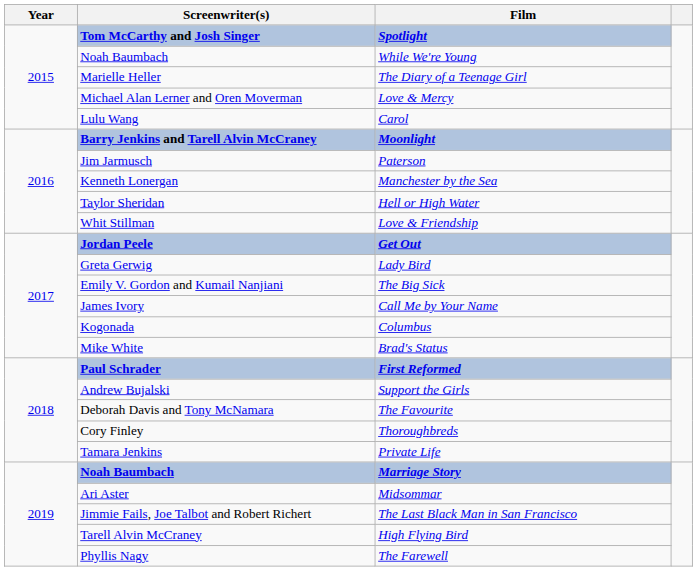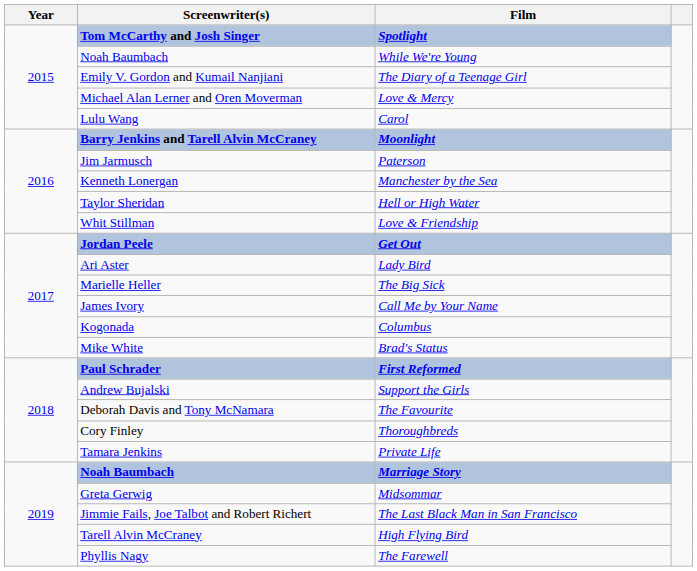The Diary of a Teenage Girl | Screenwriter(s): Marielle Heller -> Emily V. Gordon and Kumail Nanjiani
Lady Bird | Screenwriter(s): Greta Gerwig -> Ari Aster
The Big Sick | Screenwriter(s): Emily V. Gordon and Kumail Nanjiani -> Marielle Heller
Midsommar | Screenwriter(s): Ari Aster -> Greta Gerwig
